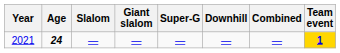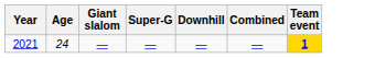- column: Slalom | —
2021 | Age: bold -> normal
